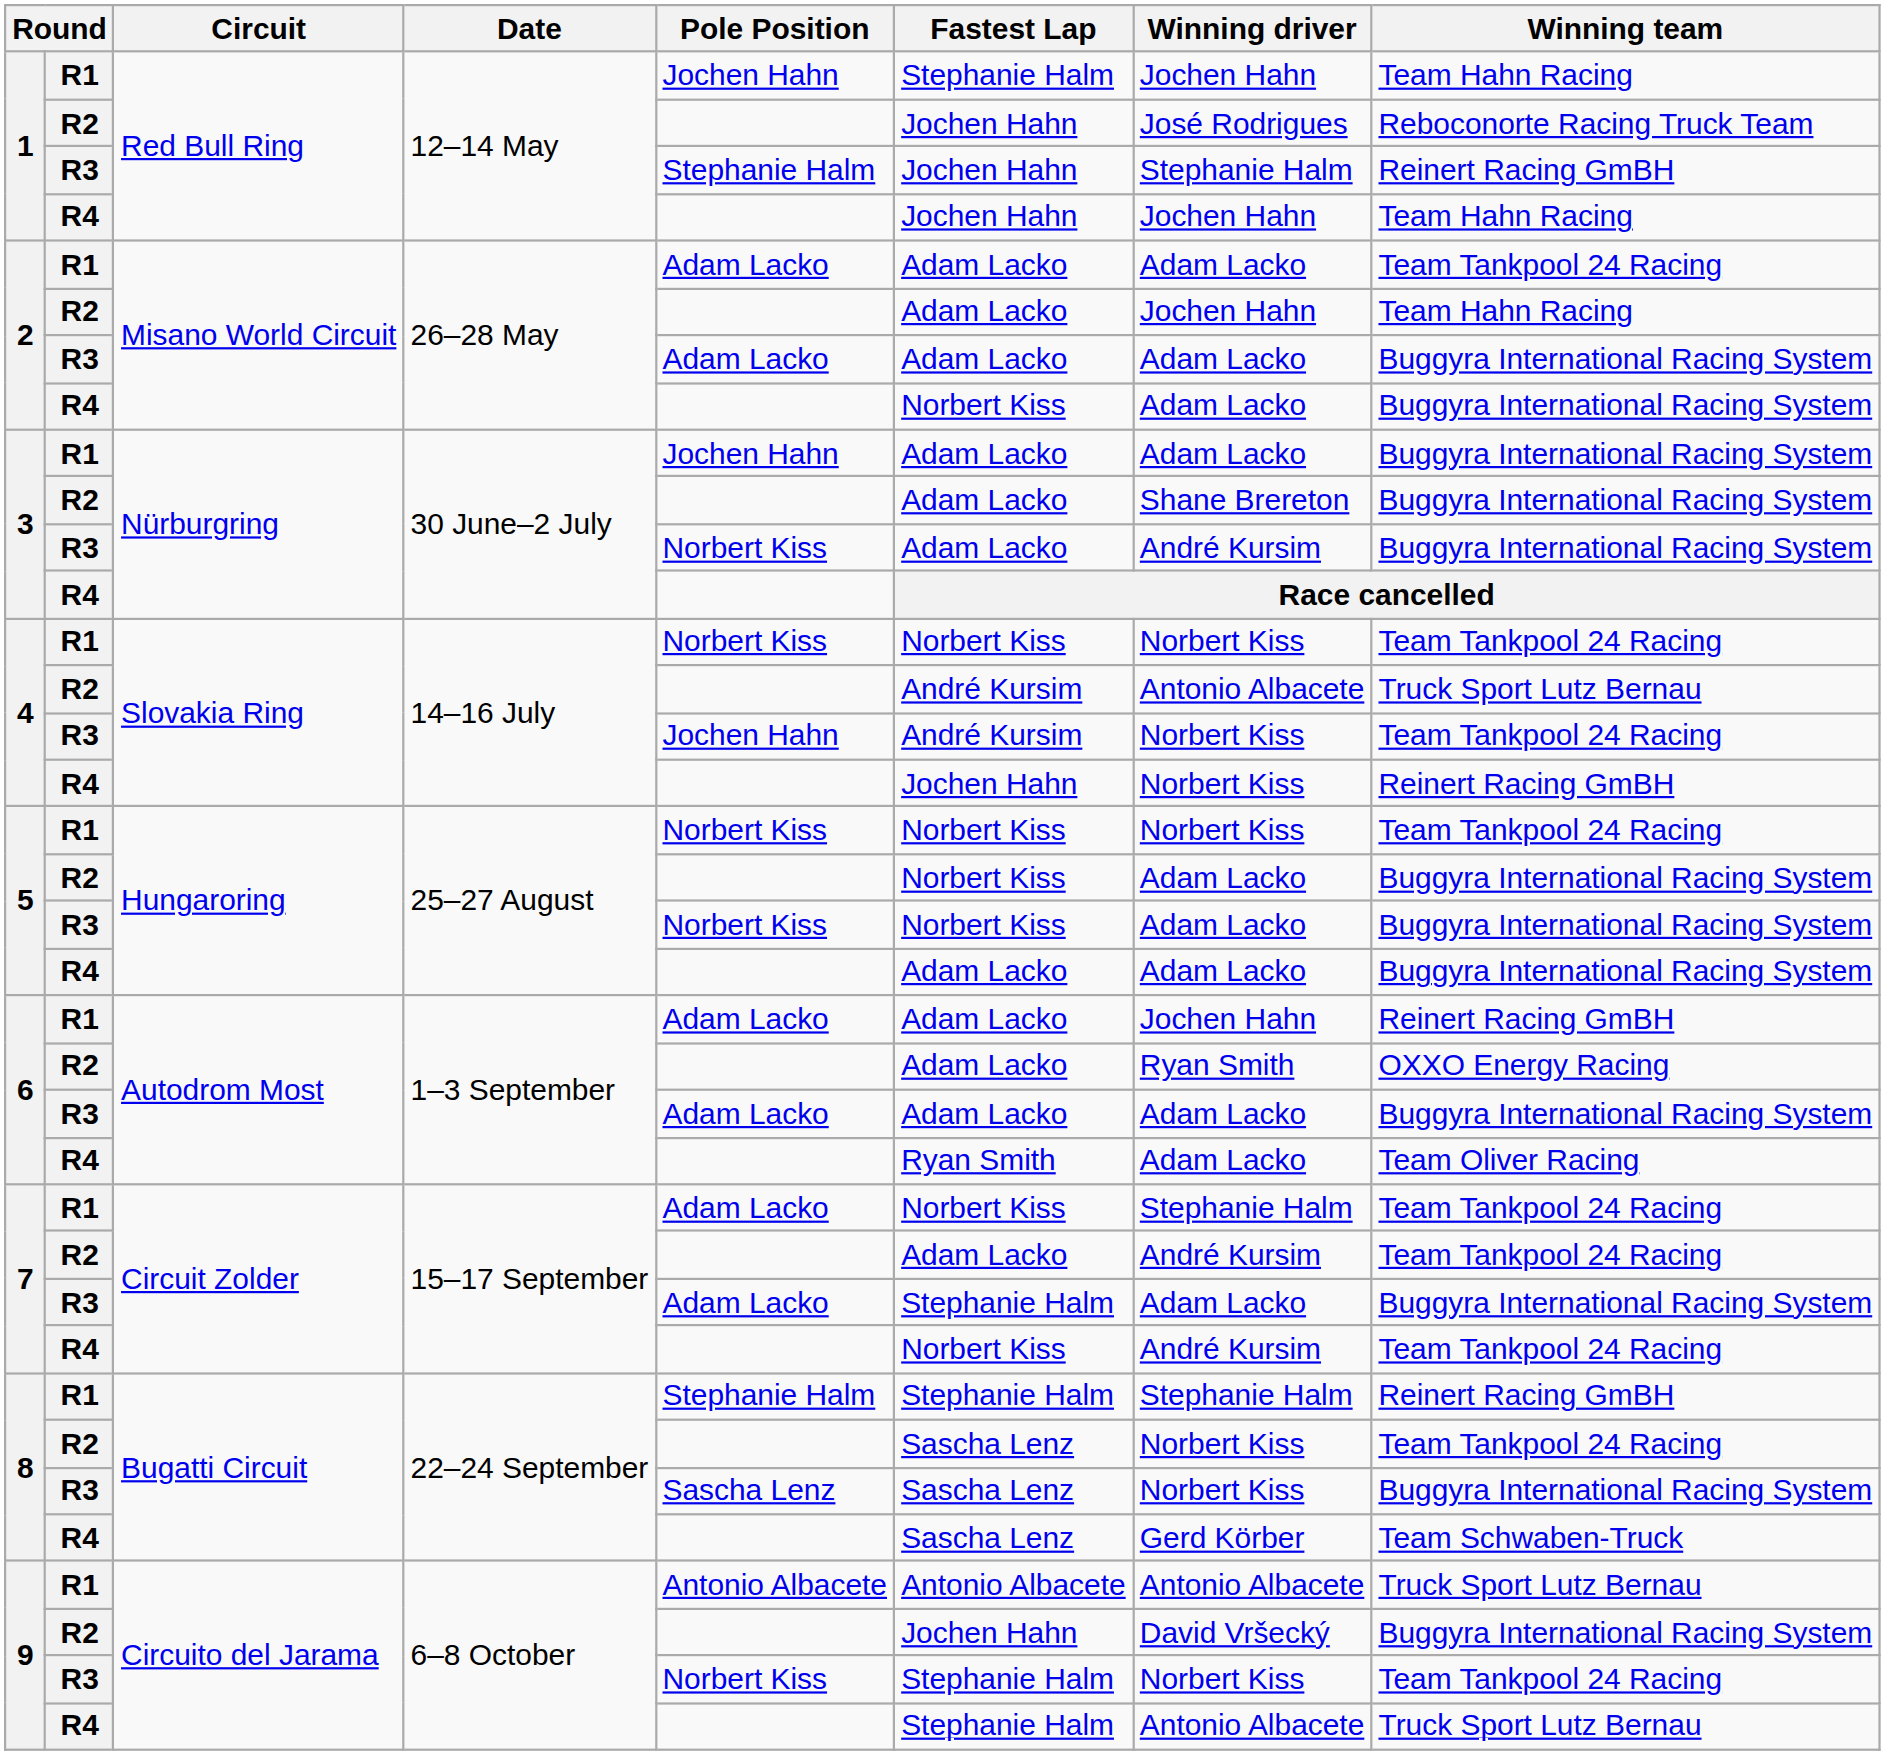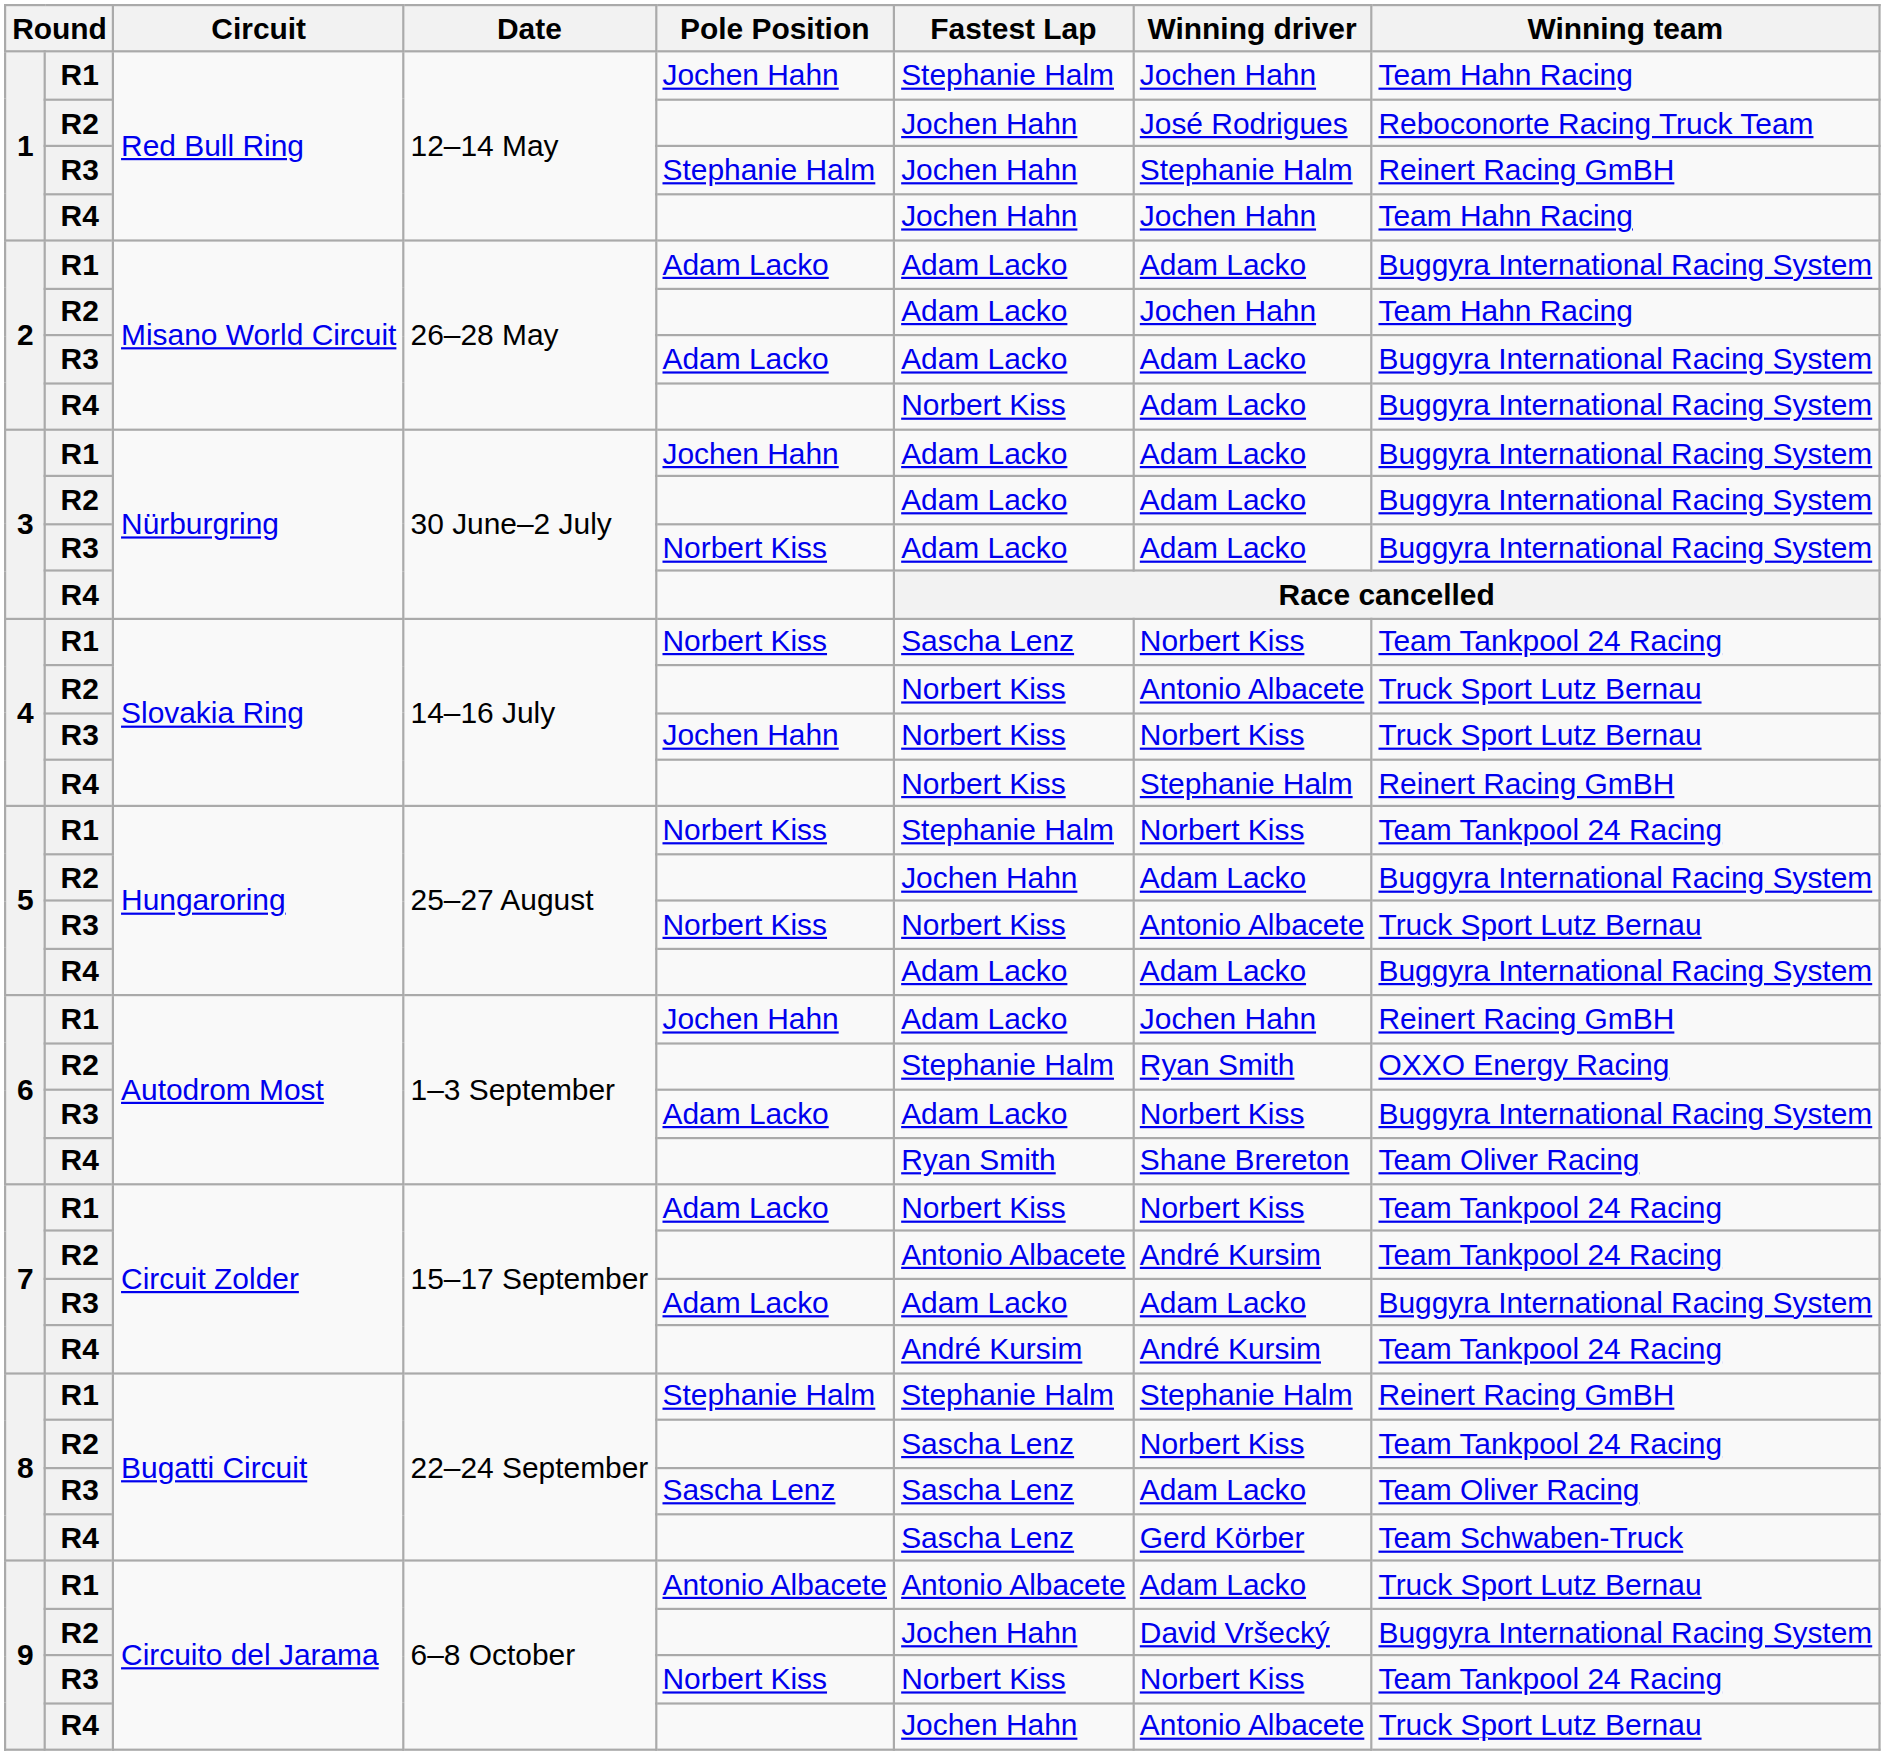2 / R1 | Winning team: Team Tankpool 24 Racing -> Buggyra International Racing System
3 / R2 | Winning driver: Shane Brereton -> Adam Lacko
3 / R3 | Winning driver: André Kursim -> Adam Lacko
4 / R1 | Fastest Lap: Norbert Kiss -> Sascha Lenz
4 / R2 | Fastest Lap: André Kursim -> Norbert Kiss
4 / R3 | Fastest Lap: André Kursim -> Norbert Kiss
4 / R3 | Winning team: Team Tankpool 24 Racing -> Truck Sport Lutz Bernau
4 / R4 | Fastest Lap: Jochen Hahn -> Norbert Kiss
4 / R4 | Winning driver: Norbert Kiss -> Stephanie Halm
5 / R1 | Fastest Lap: Norbert Kiss -> Stephanie Halm
5 / R2 | Fastest Lap: Norbert Kiss -> Jochen Hahn
5 / R3 | Winning driver: Adam Lacko -> Antonio Albacete
5 / R3 | Winning team: Buggyra International Racing System -> Truck Sport Lutz Bernau
6 / R1 | Pole Position: Adam Lacko -> Jochen Hahn
6 / R2 | Fastest Lap: Adam Lacko -> Stephanie Halm
6 / R3 | Winning driver: Adam Lacko -> Norbert Kiss
6 / R4 | Winning driver: Adam Lacko -> Shane Brereton
7 / R1 | Winning driver: Stephanie Halm -> Norbert Kiss
7 / R2 | Fastest Lap: Adam Lacko -> Antonio Albacete
7 / R3 | Fastest Lap: Stephanie Halm -> Adam Lacko
7 / R4 | Fastest Lap: Norbert Kiss -> André Kursim
8 / R3 | Winning driver: Norbert Kiss -> Adam Lacko
8 / R3 | Winning team: Buggyra International Racing System -> Team Oliver Racing
9 / R1 | Winning driver: Antonio Albacete -> Adam Lacko
9 / R3 | Fastest Lap: Stephanie Halm -> Norbert Kiss
9 / R4 | Fastest Lap: Stephanie Halm -> Jochen Hahn
